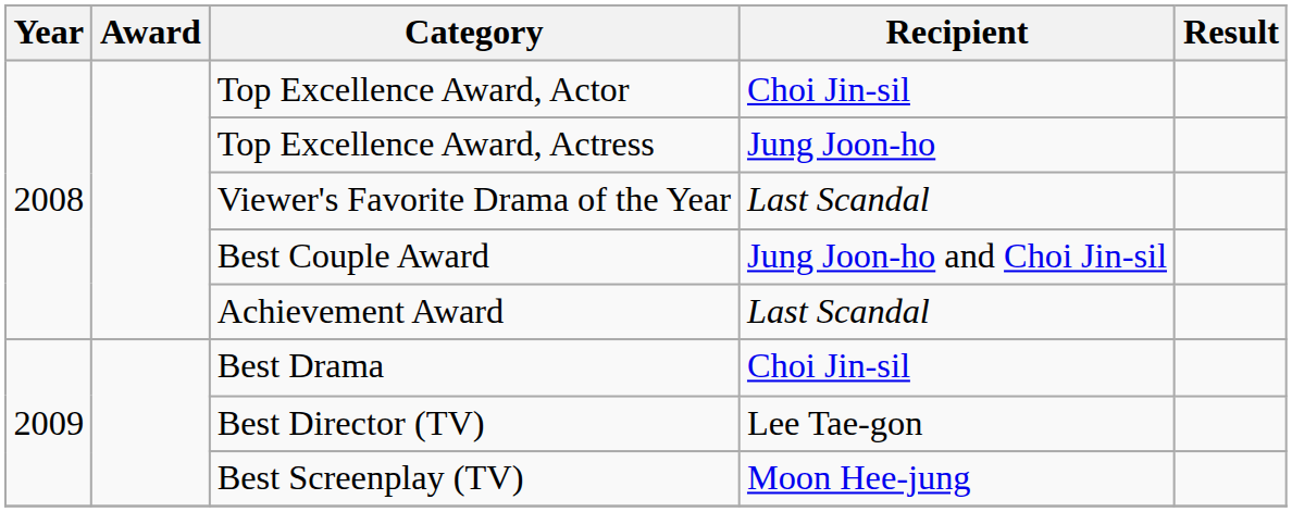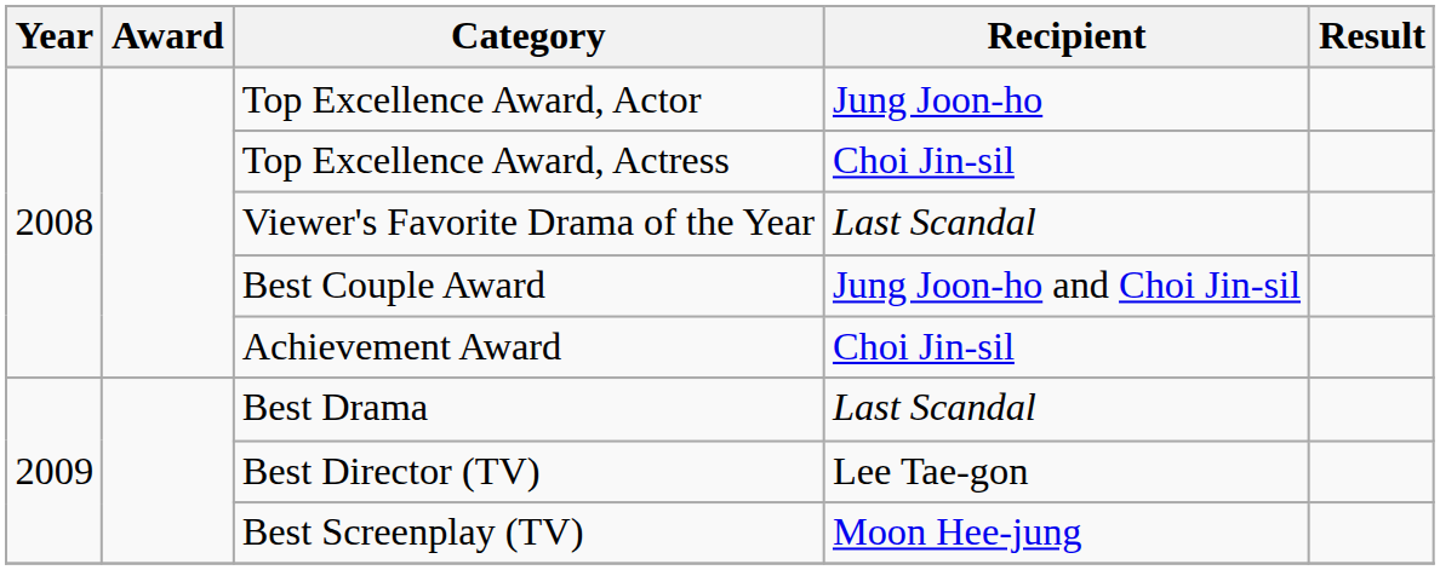Top Excellence Award, Actor | Recipient: Choi Jin-sil -> Jung Joon-ho
Top Excellence Award, Actress | Recipient: Jung Joon-ho -> Choi Jin-sil
Achievement Award | Recipient: Last Scandal -> Choi Jin-sil
Best Drama | Recipient: Choi Jin-sil -> Last Scandal
